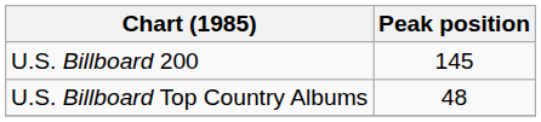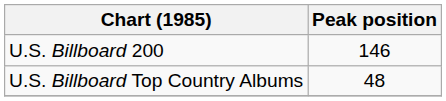U.S. Billboard 200 | Peak position: 145 -> 146
